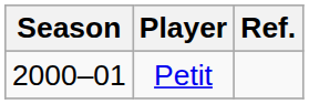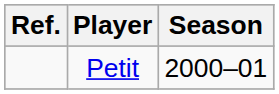columns swapped: Season <-> Ref.
